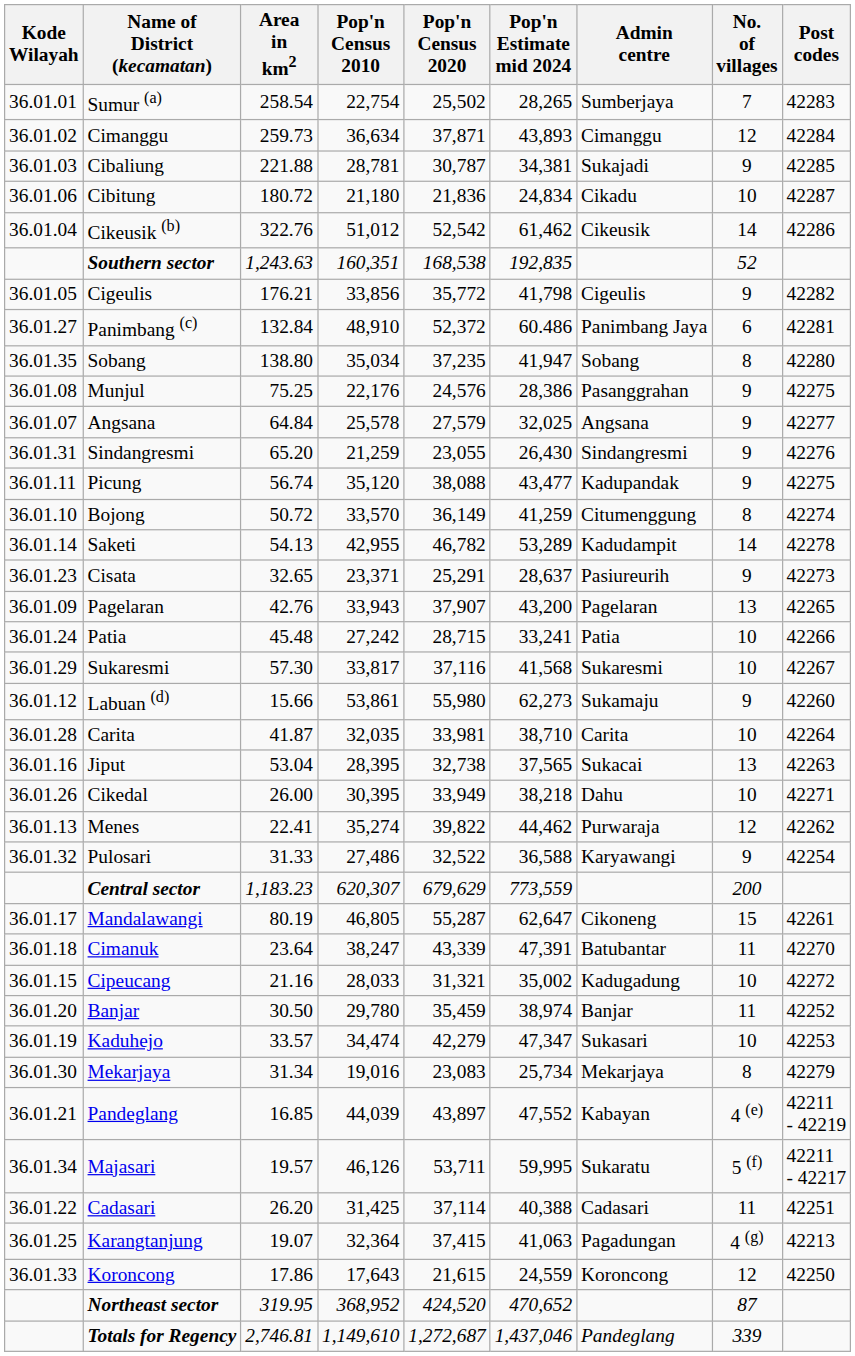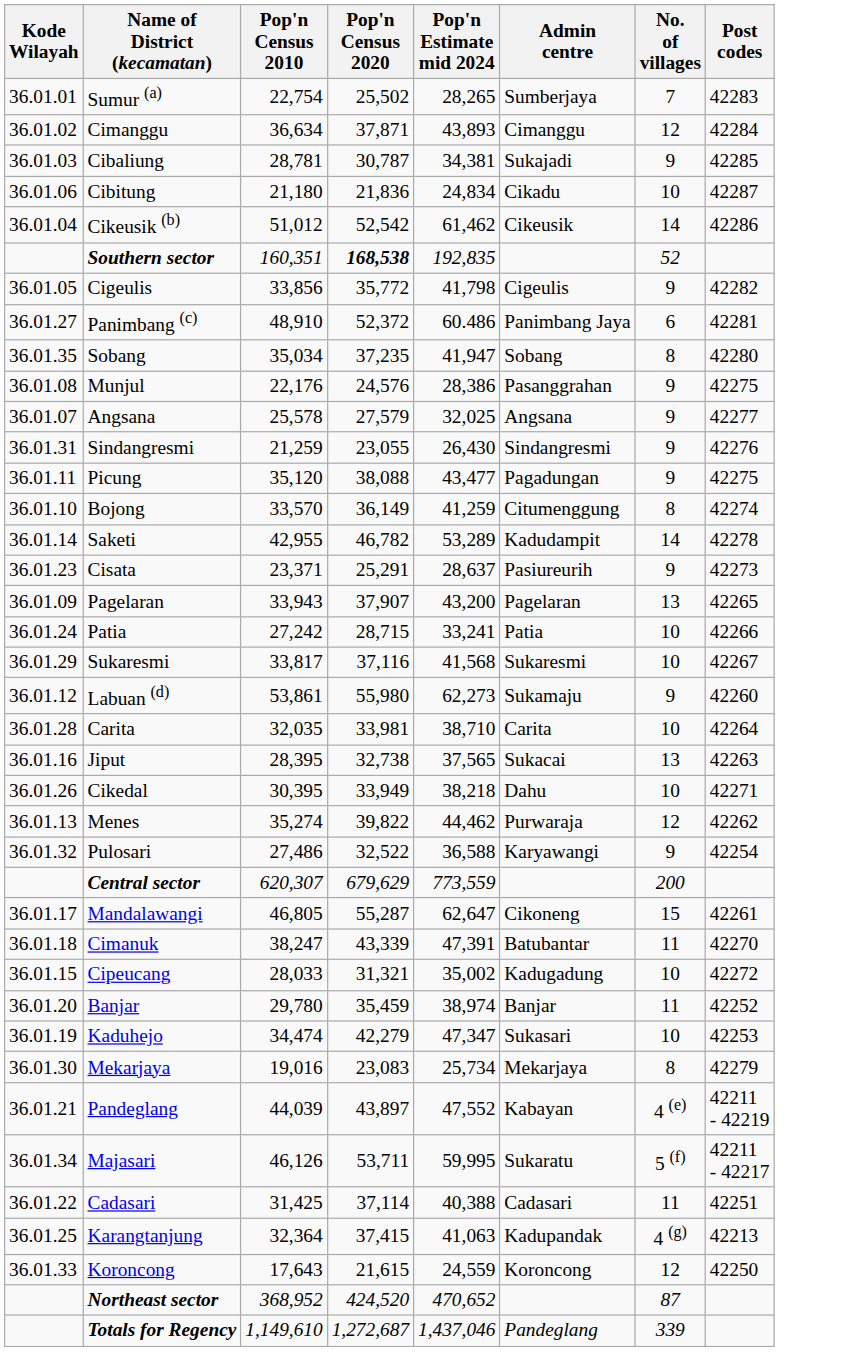- column: Area in km2 | 258.54 | 259.73 | 221.88 | 180.72 | 322.76 | 1,243.63 | 176.21 | 132.84 | 138.80 | 75.25 | 64.84 | 65.20 | 56.74 | 50.72 | 54.13 | 32.65 | 42.76 | 45.48 | 57.30 | 15.66 | 41.87 | 53.04 | 26.00 | 22.41 | 31.33 | 1,183.23 | 80.19 | 23.64 | 21.16 | 30.50 | 33.57 | 31.34 | 16.85 | 19.57 | 26.20 | 19.07 | 17.86 | 319.95 | 2,746.81
Southern sector | Pop'n Census 2020: normal -> bold
Picung | Admin centre: Kadupandak -> Pagadungan
Karangtanjung | Admin centre: Pagadungan -> Kadupandak
